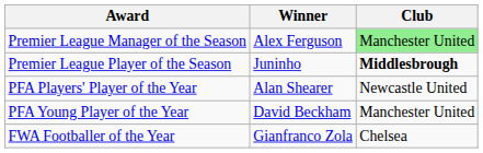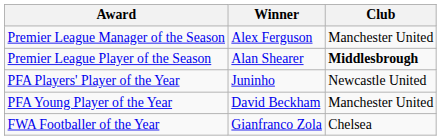Premier League Manager of the Season | Club: lightgreen background -> no background
Premier League Player of the Season | Winner: Juninho -> Alan Shearer
PFA Players' Player of the Year | Winner: Alan Shearer -> Juninho
